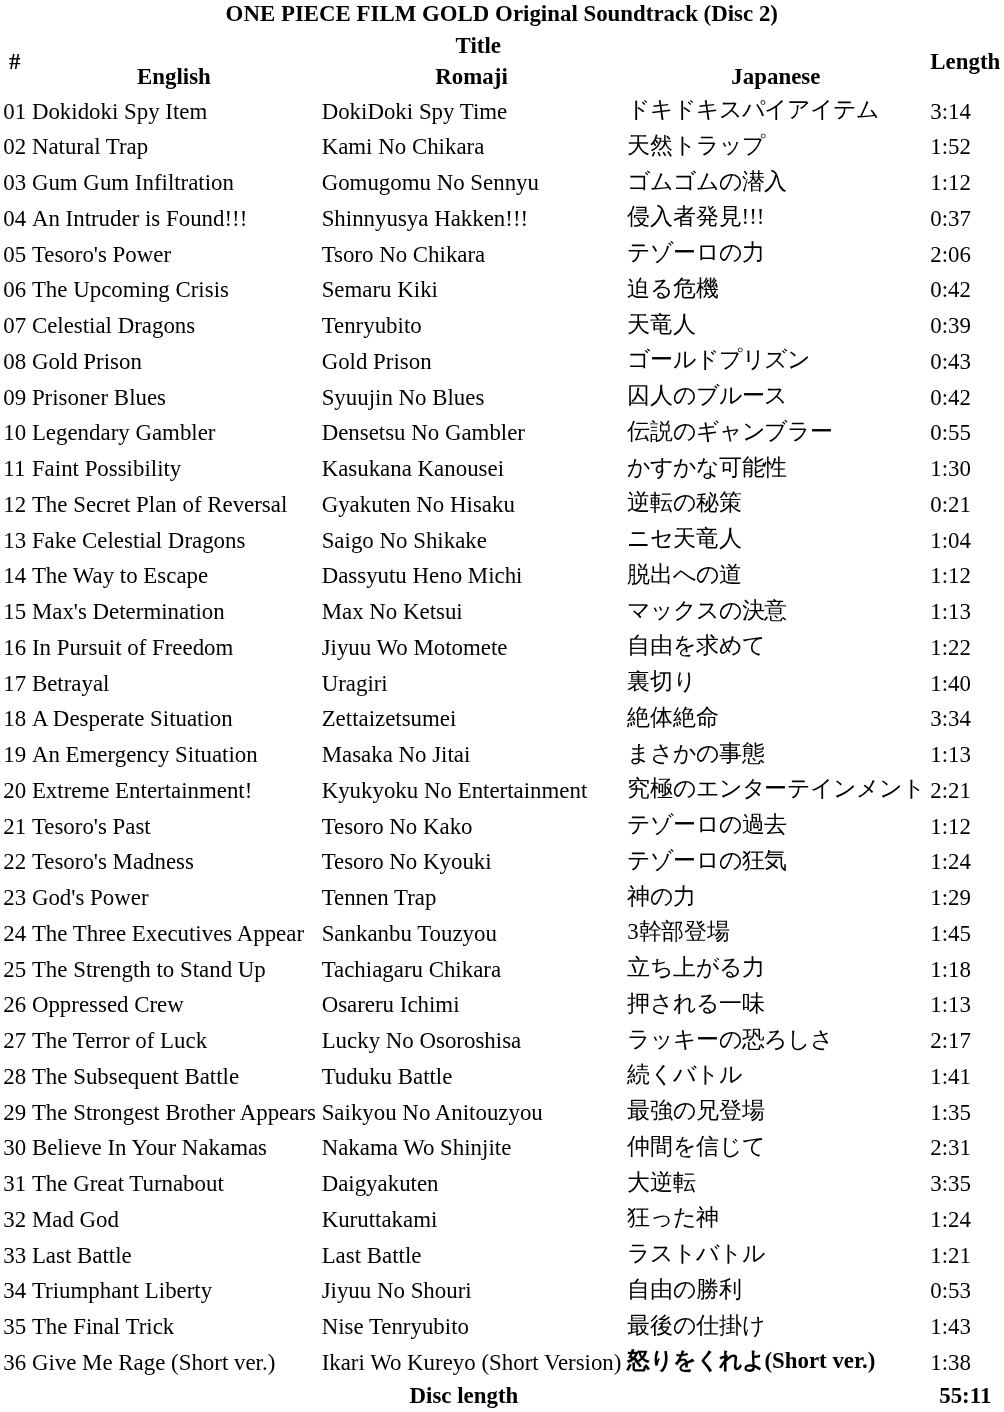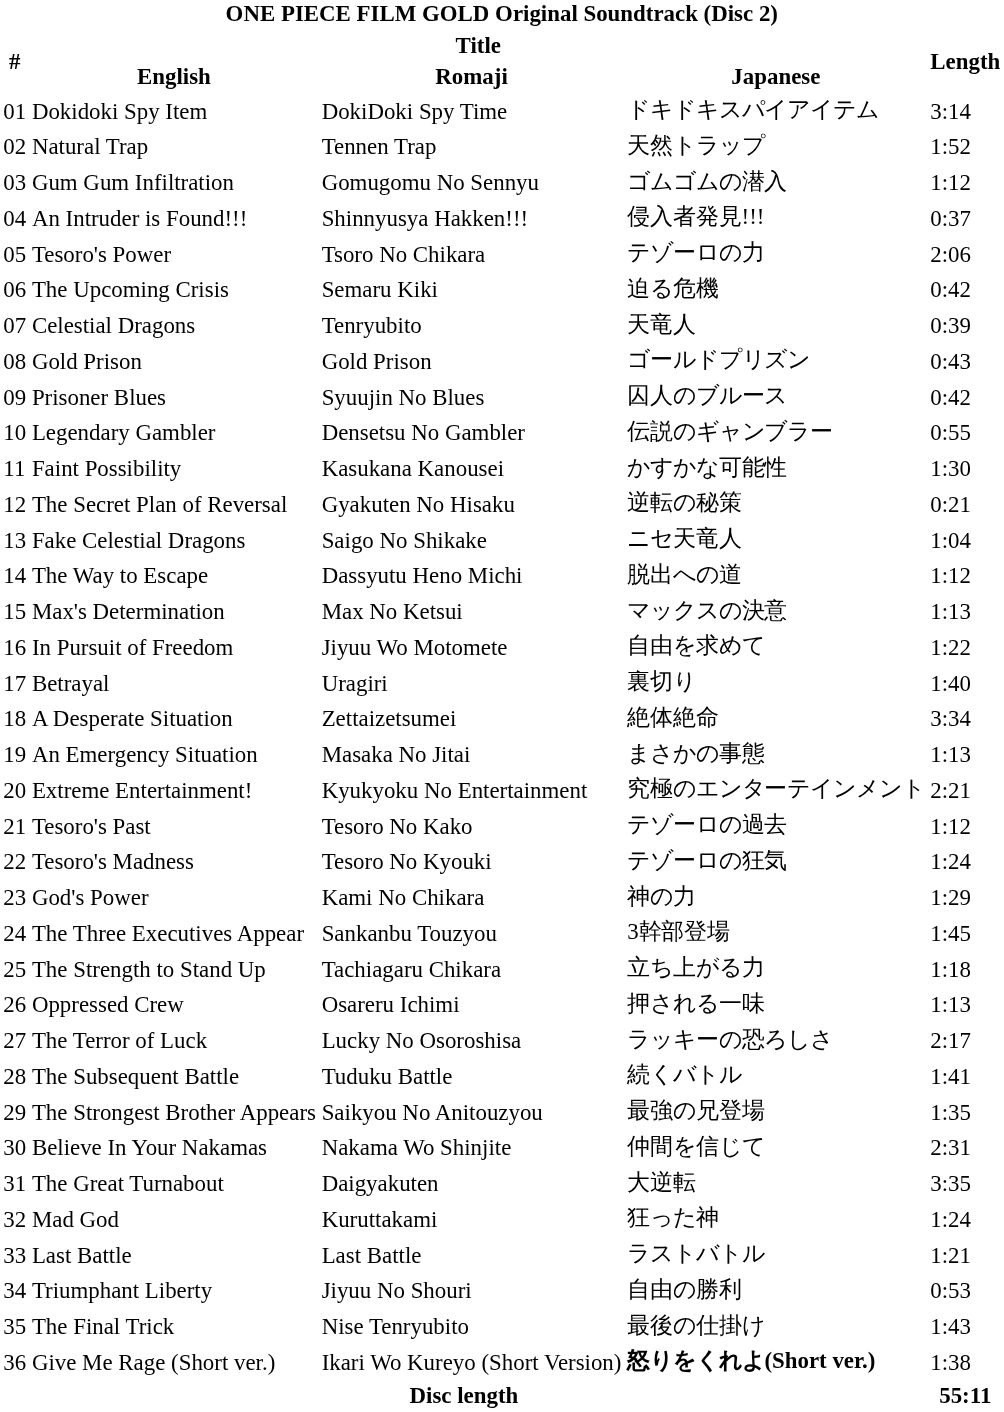Natural Trap | Title / Romaji: Kami No Chikara -> Tennen Trap
God's Power | Title / Romaji: Tennen Trap -> Kami No Chikara
